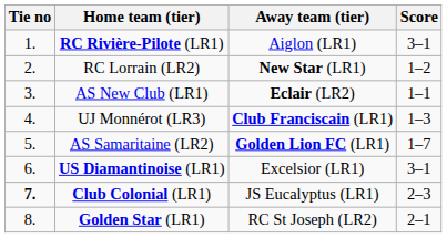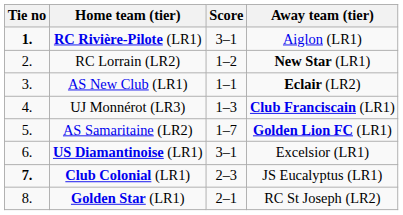columns swapped: Score <-> Away team (tier)
RC Rivière-Pilote (LR1) | Tie no: normal -> bold
